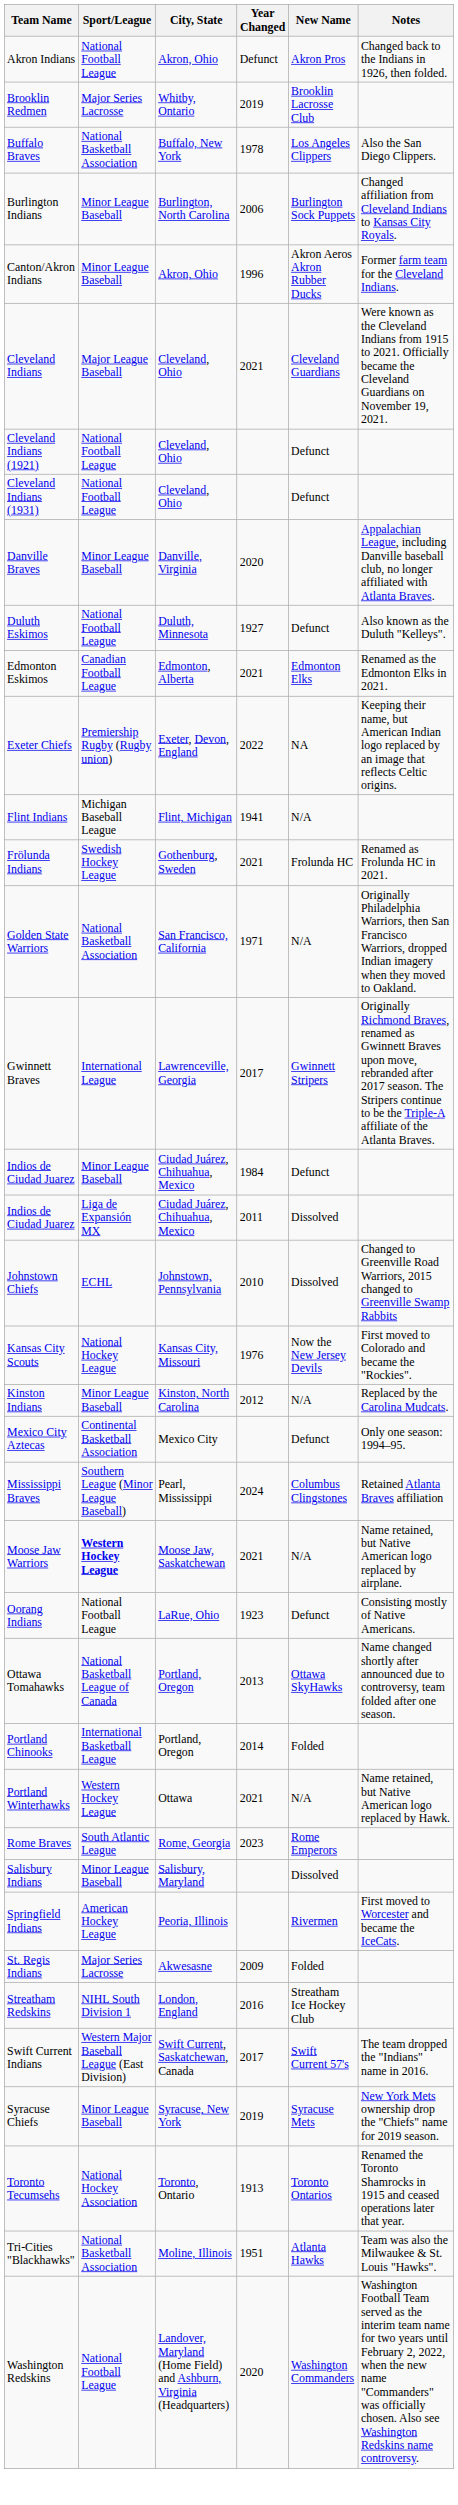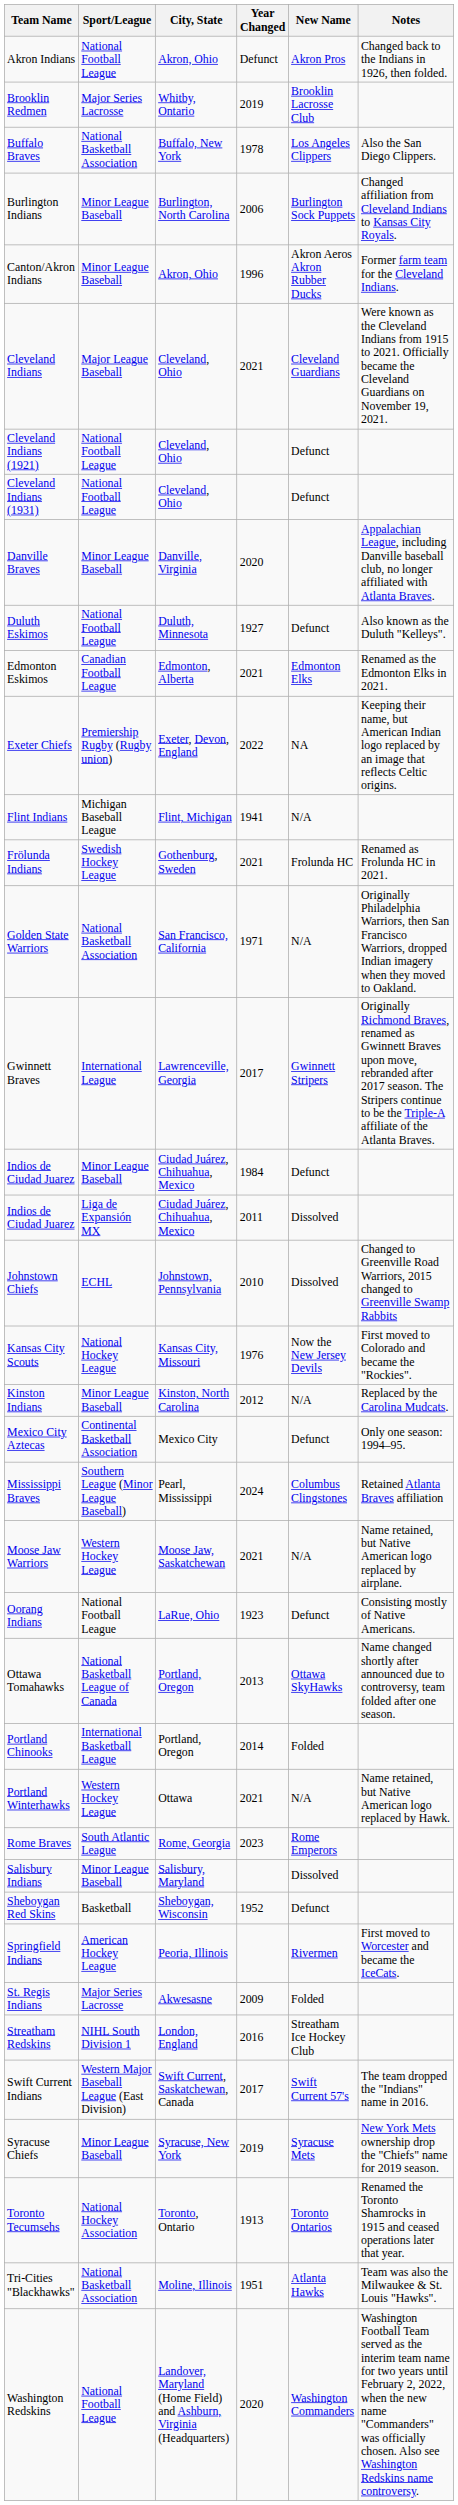Moose Jaw Warriors | Sport/League: bold -> normal
+ row: Sheboygan Red Skins | Basketball | Sheboygan, Wisconsin | 1952 | Defunct
